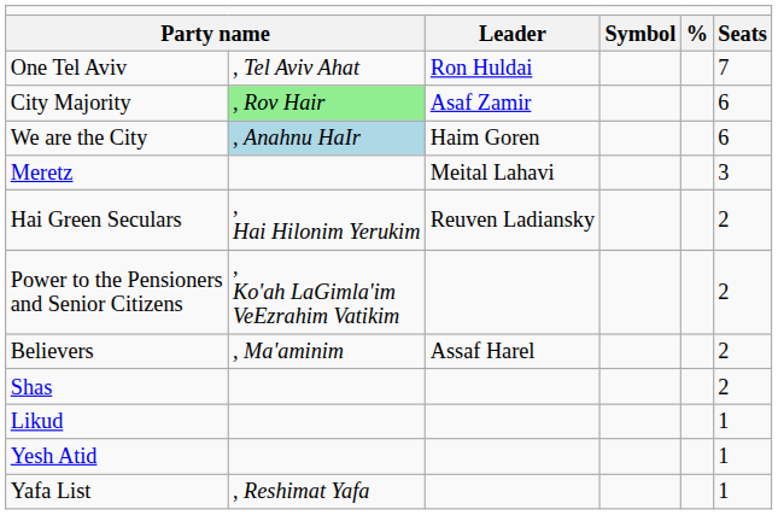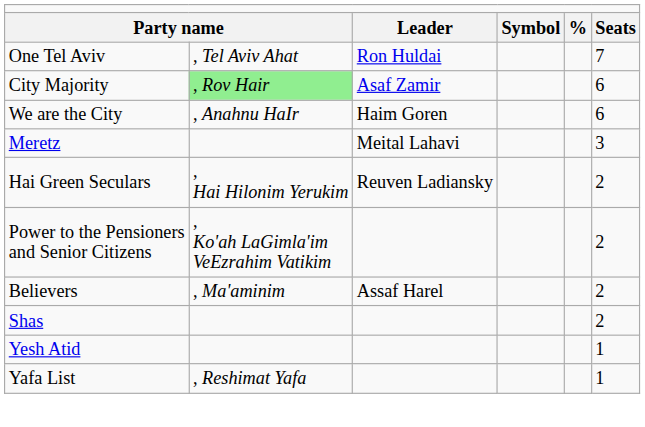We are the City | column 2: lightblue background -> no background
- row: Likud | 1
